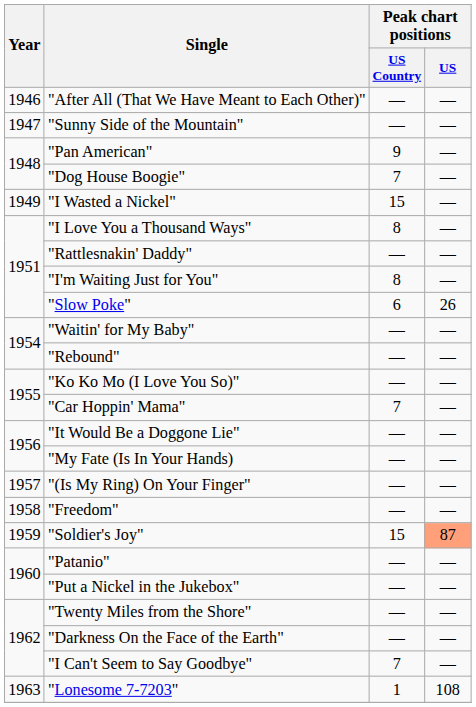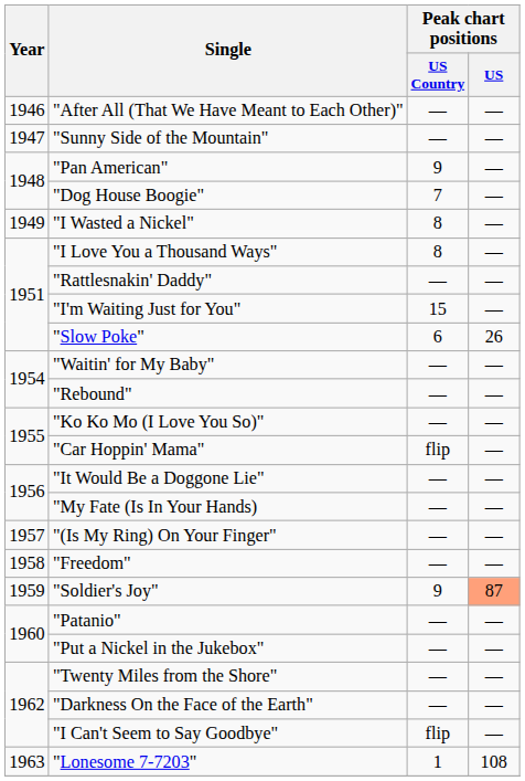"I Wasted a Nickel" | Peak chart positions / US Country: 15 -> 8
"I'm Waiting Just for You" | Peak chart positions / US Country: 8 -> 15
"Car Hoppin' Mama" | Peak chart positions / US Country: 7 -> flip
"Soldier's Joy" | Peak chart positions / US Country: 15 -> 9
"I Can't Seem to Say Goodbye" | Peak chart positions / US Country: 7 -> flip
